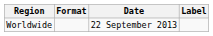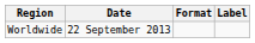columns swapped: Date <-> Format
